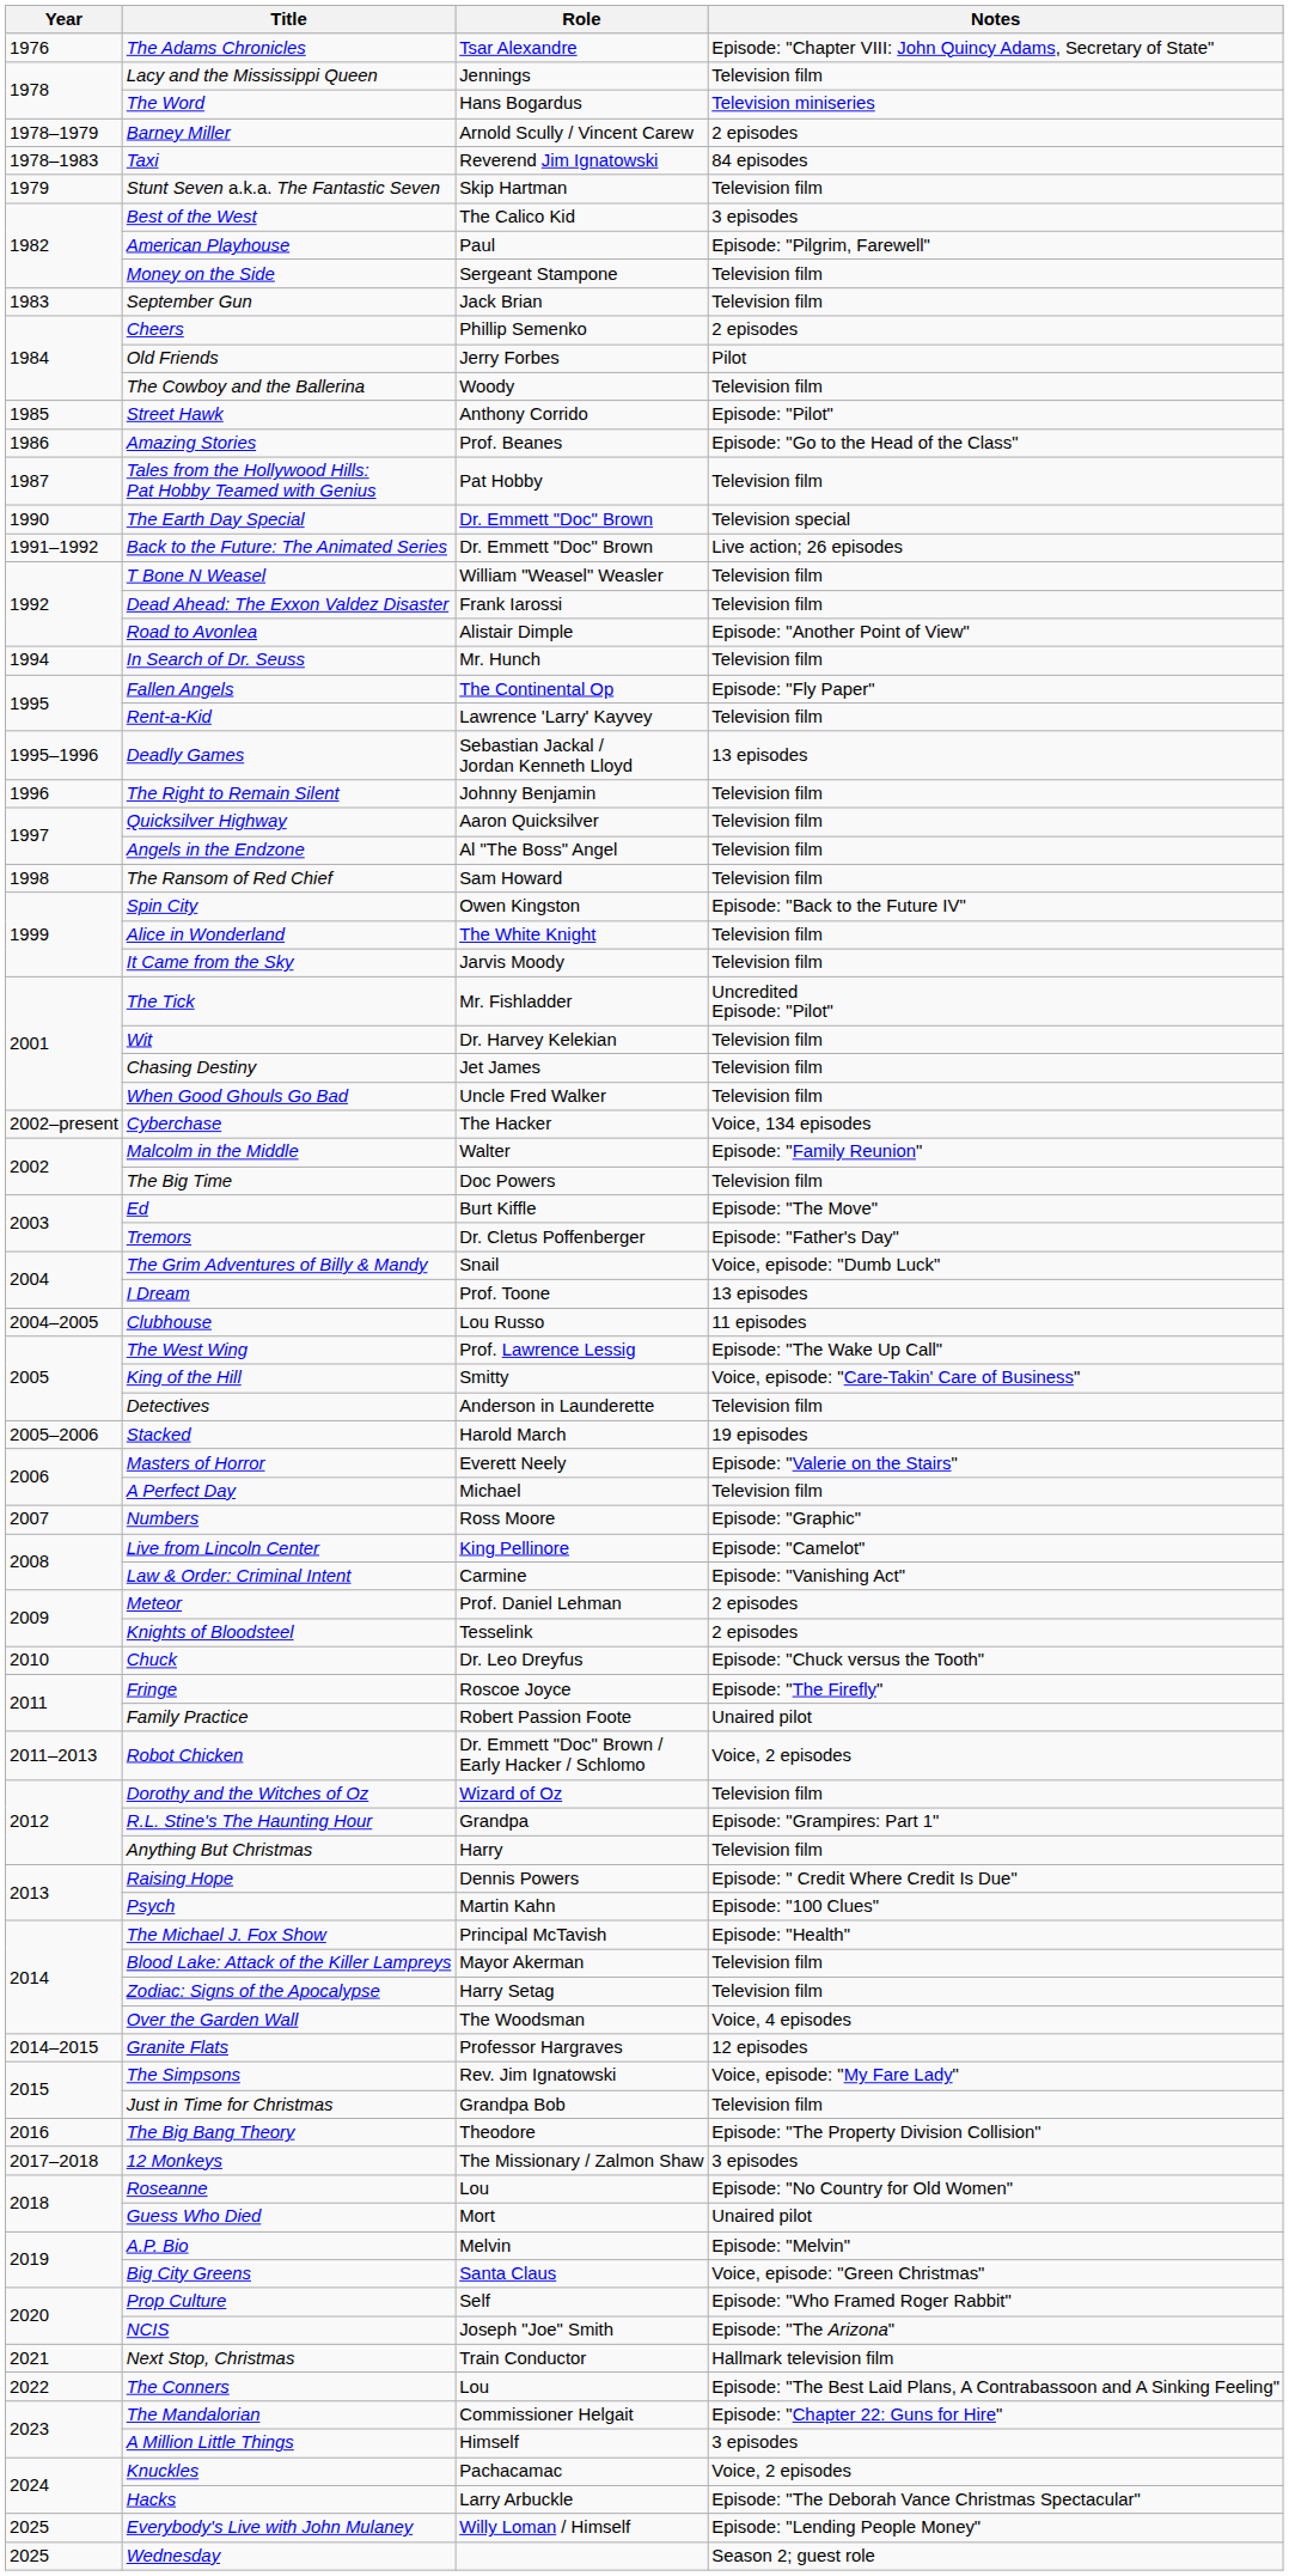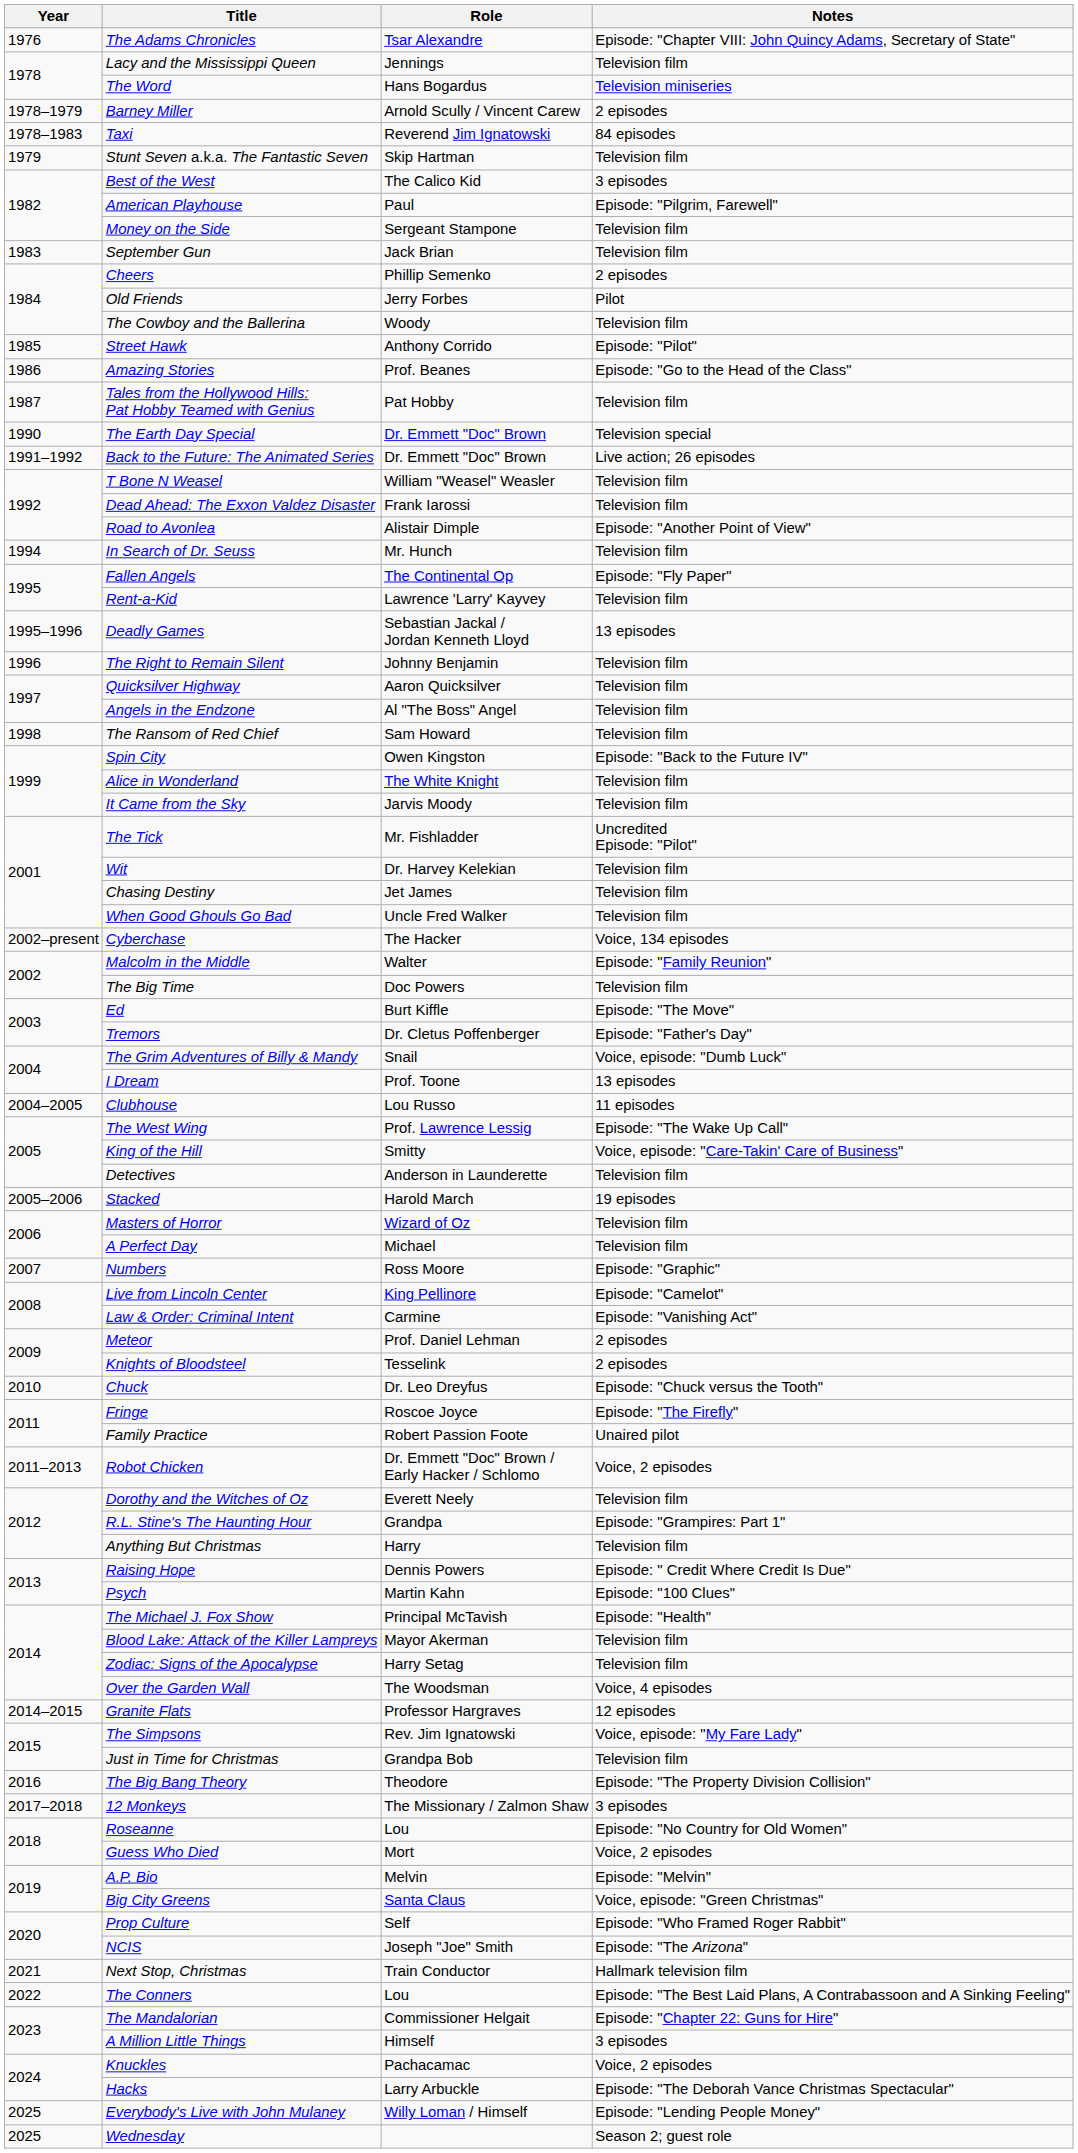Masters of Horror | Role: Everett Neely -> Wizard of Oz
Masters of Horror | Notes: Episode: "Valerie on the Stairs" -> Television film
Dorothy and the Witches of Oz | Role: Wizard of Oz -> Everett Neely
Guess Who Died | Notes: Unaired pilot -> Voice, 2 episodes
